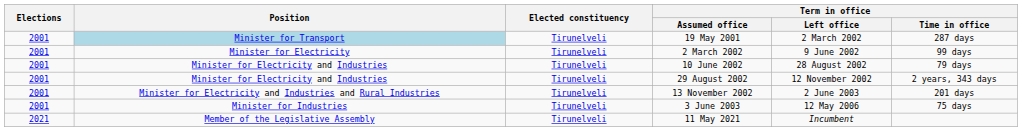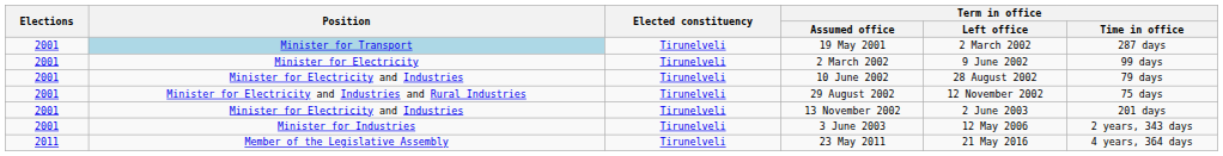29 August 2002 | Position: Minister for Electricity and Industries -> Minister for Electricity and Industries and Rural Industries
29 August 2002 | Term in office / Time in office: 2 years, 343 days -> 75 days
13 November 2002 | Position: Minister for Electricity and Industries and Rural Industries -> Minister for Electricity and Industries
3 June 2003 | Term in office / Time in office: 75 days -> 2 years, 343 days
+ row: 2011 | Member of the Legislative Assembly | Tirunelveli | 23 May 2011 | 21 May 2016 | 4 years, 364 days
- row: 2021 | Member of the Legislative Assembly | Tirunelveli | 11 May 2021 | Incumbent
